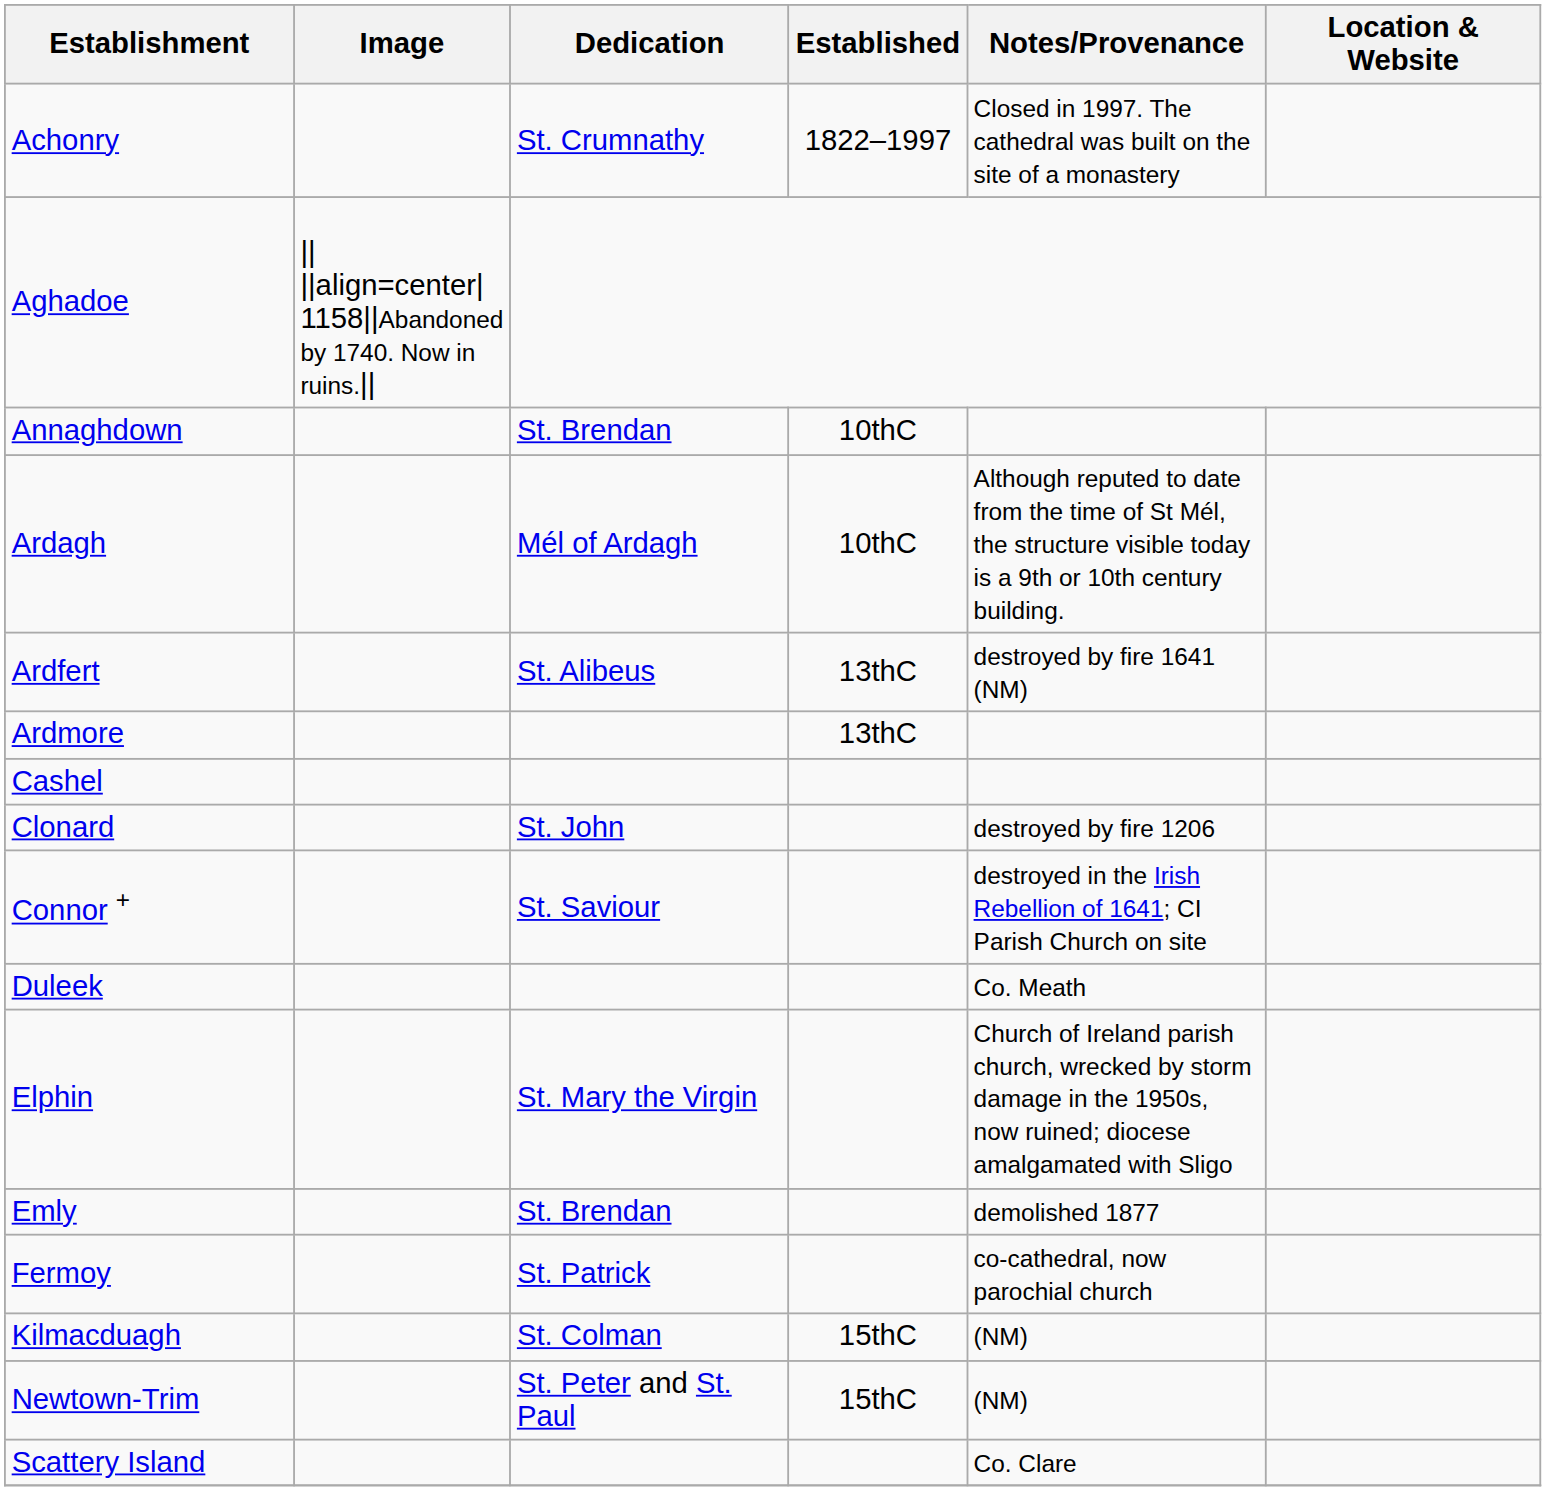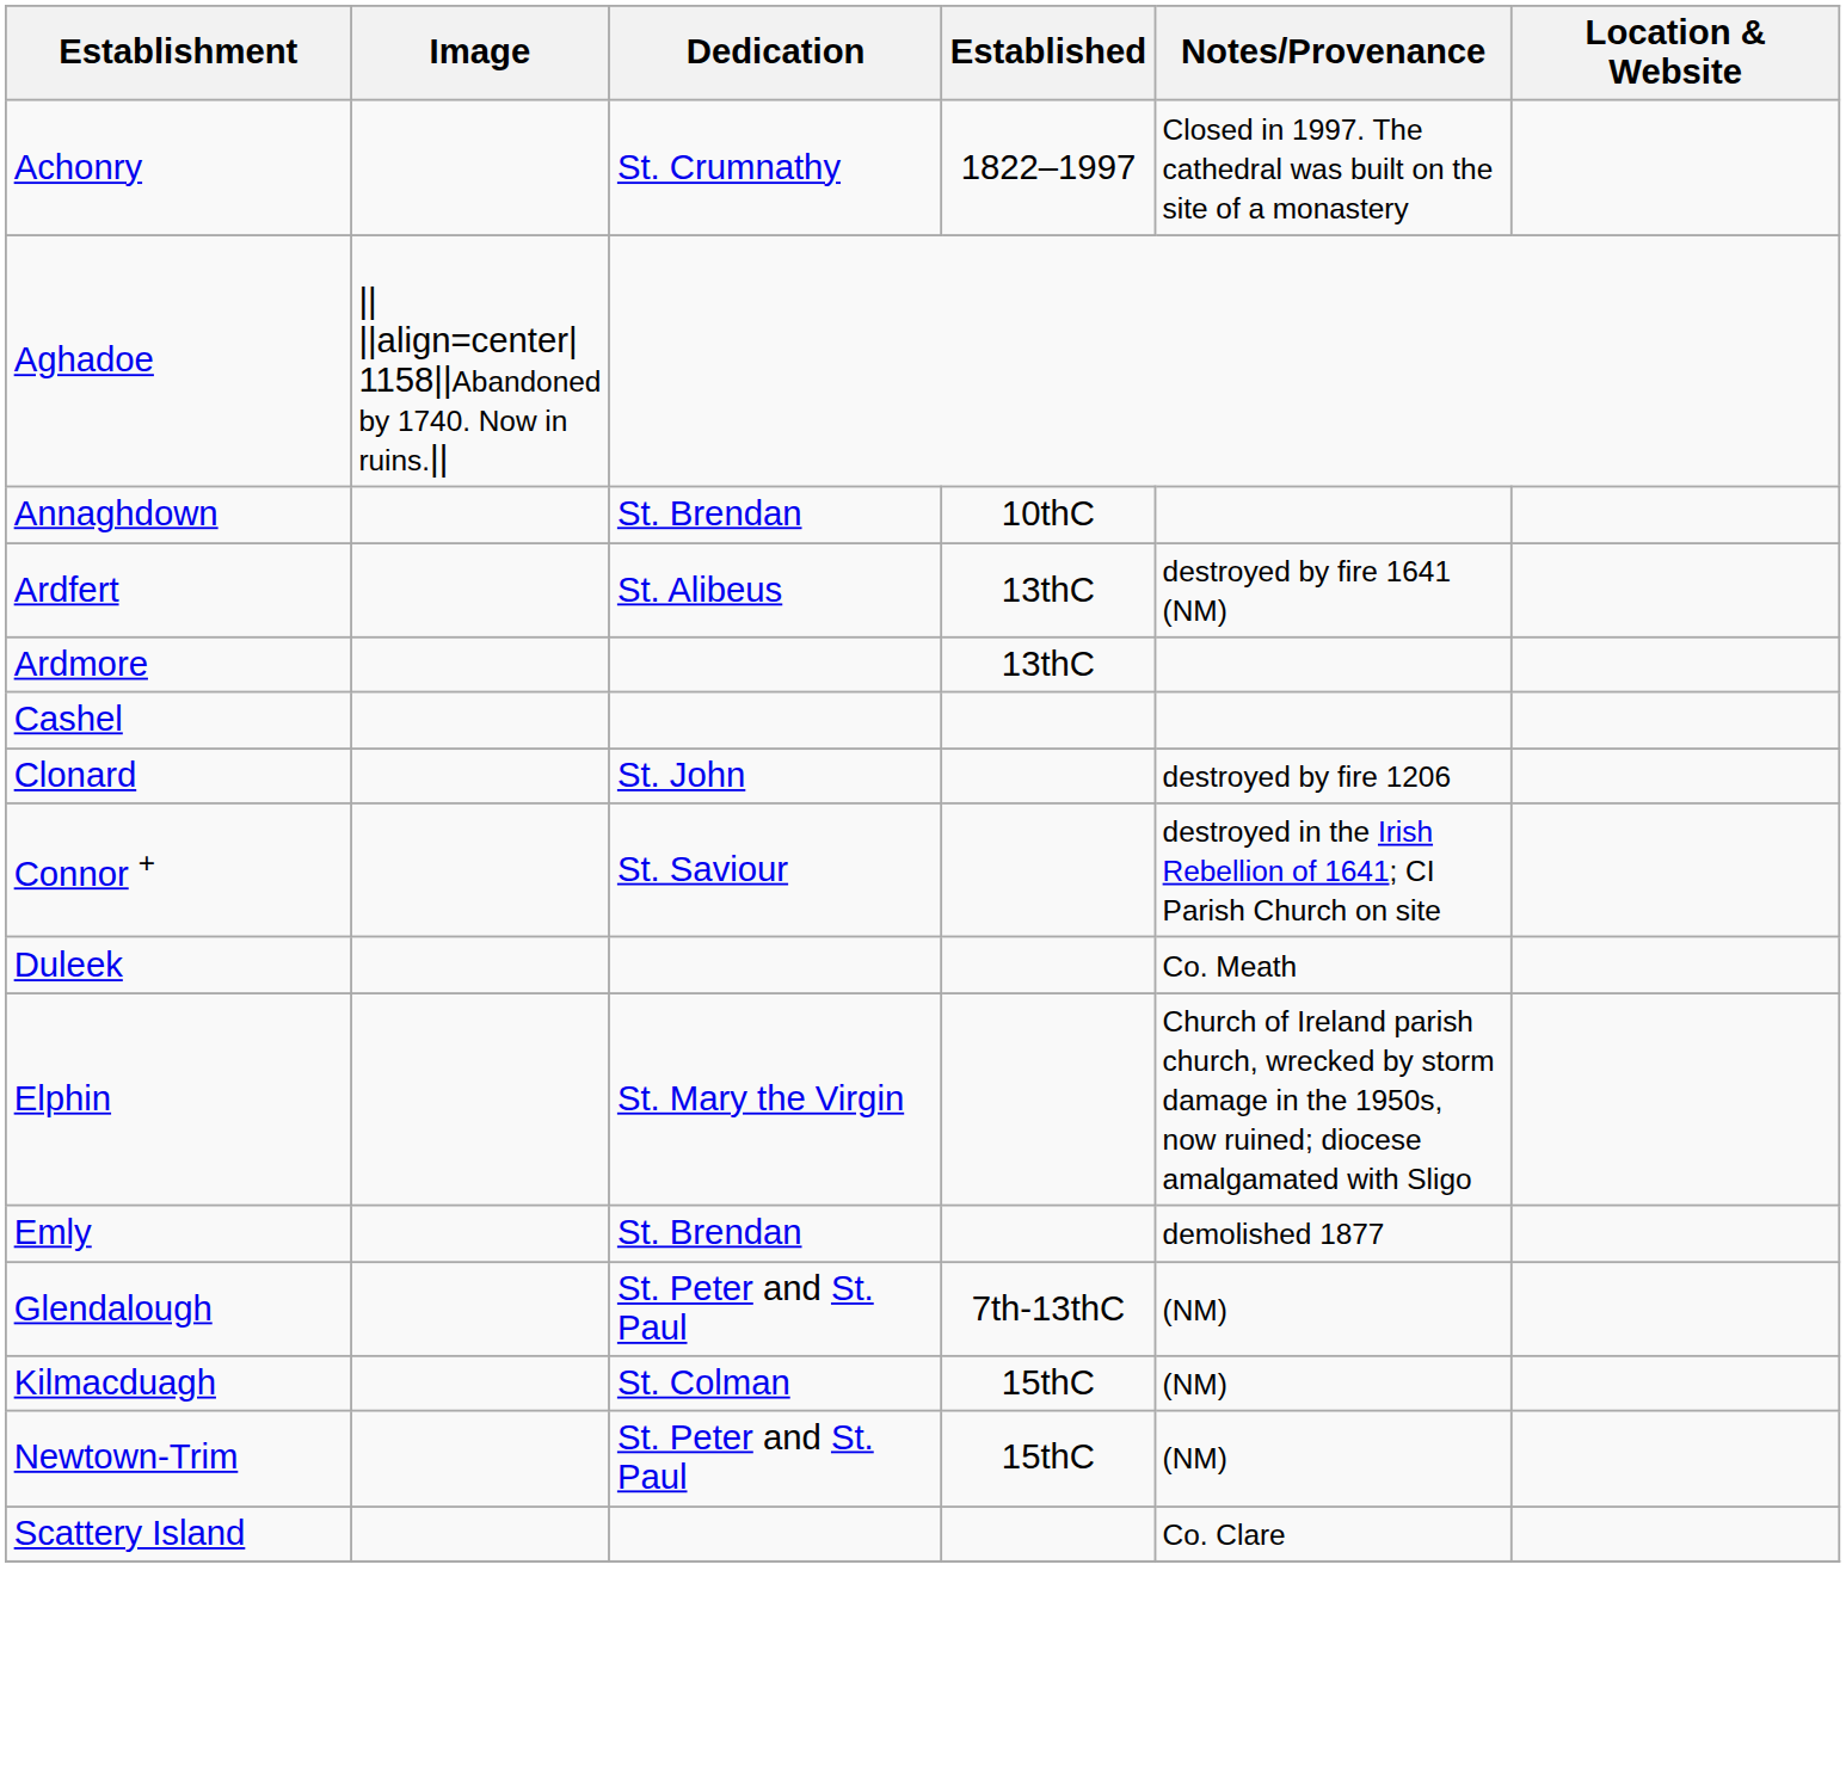- row: Ardagh | Mél of Ardagh | 10thC | Although reputed to date from the time of St Mél, the structure visible today is a 9th or 10th century building.
- row: Fermoy | St. Patrick | co-cathedral, now parochial church
+ row: Glendalough | St. Peter and St. Paul | 7th-13thC | (NM)
